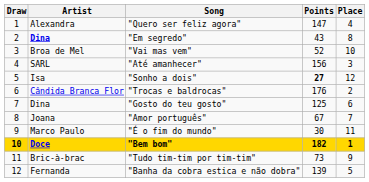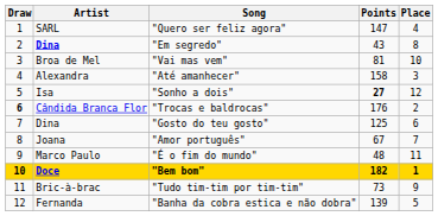"Quero ser feliz agora" | Artist: Alexandra -> SARL
"Vai mas vem" | Points: 52 -> 81
"Até amanhecer" | Artist: SARL -> Alexandra
"Até amanhecer" | Points: 156 -> 158
"Trocas e baldrocas" | Draw: normal -> bold
"É o fim do mundo" | Points: 30 -> 48
